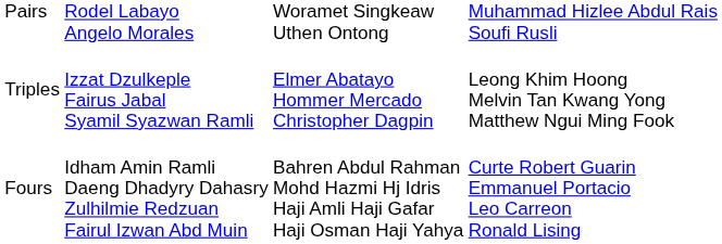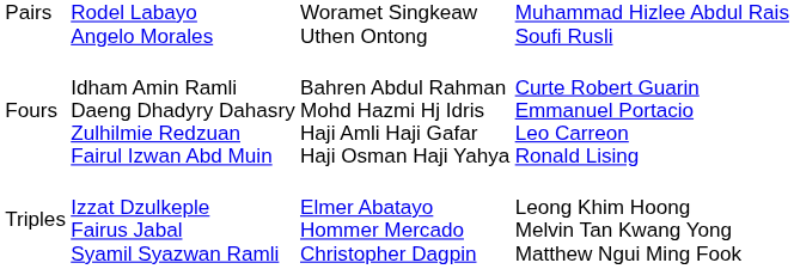rows swapped: Triples <-> Fours
